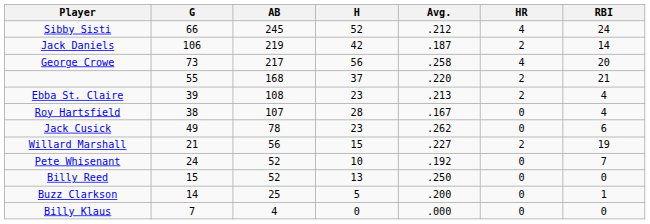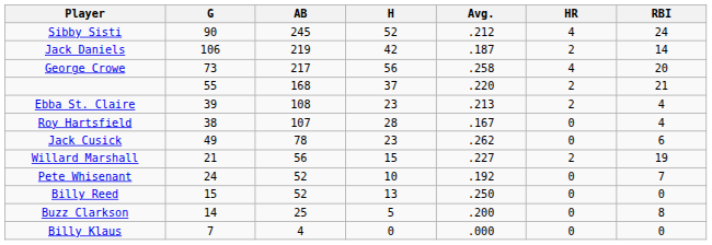Sibby Sisti | G: 66 -> 90
Buzz Clarkson | RBI: 1 -> 8
